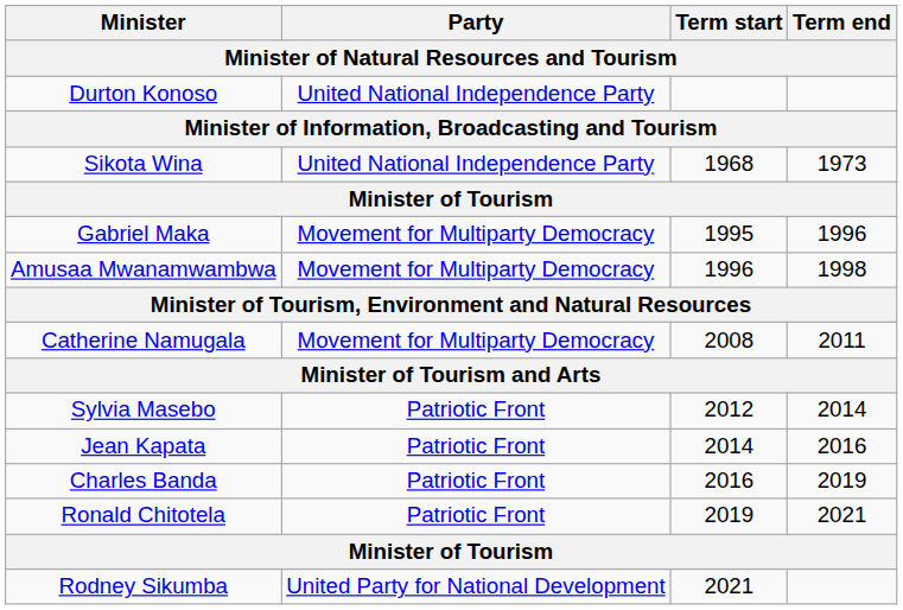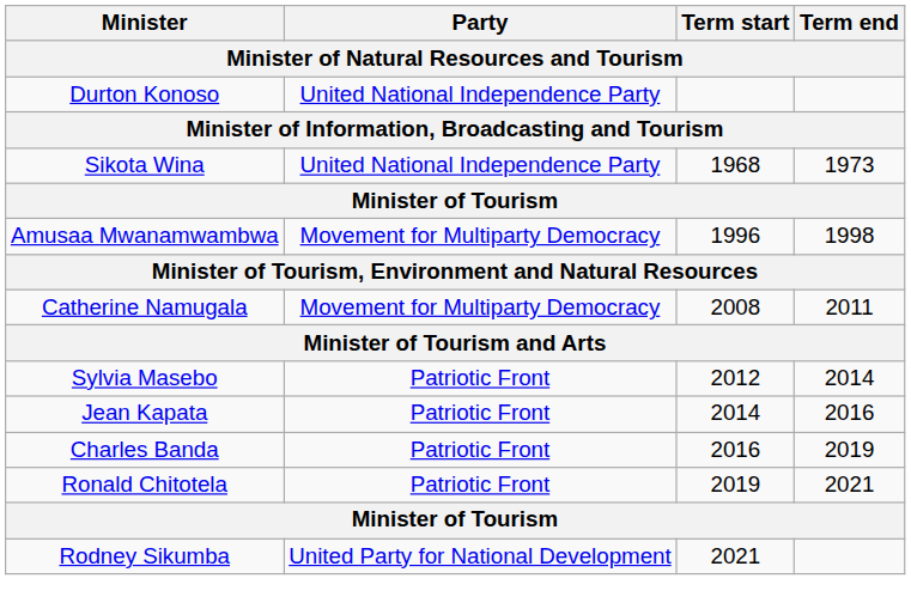- row: Gabriel Maka | Movement for Multiparty Democracy | 1995 | 1996
